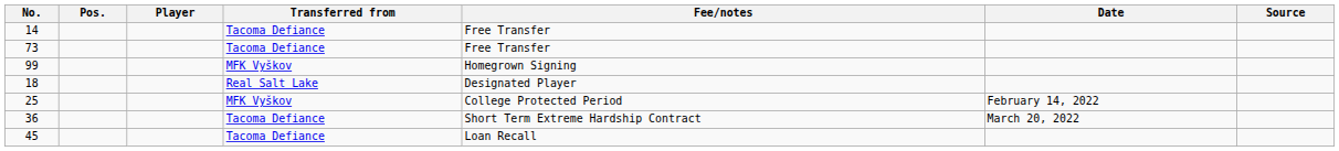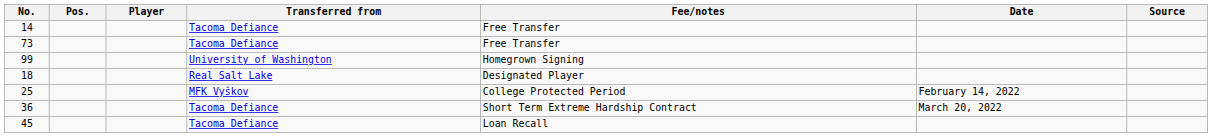99 | Transferred from: MFK Vyškov -> University of Washington
